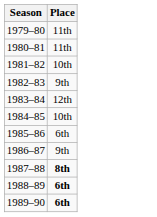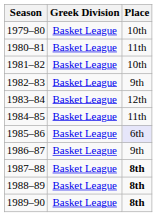+ column: Greek Division | Basket League | Basket League | Basket League | Basket League | Basket League | Basket League | Basket League | Basket League | Basket League | Basket League | Basket League
1979–80 | Place: 11th -> 10th
1984–85 | Place: 10th -> 11th
1985–86 | Place: no background -> lavender background
1988–89 | Place: 6th -> 8th
1989–90 | Place: 6th -> 8th
